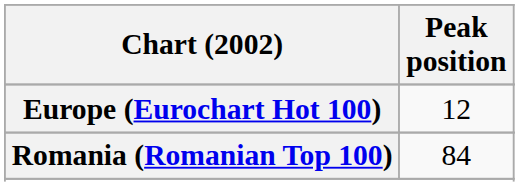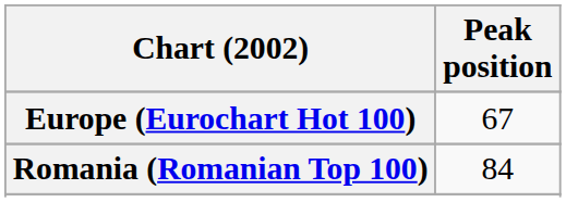Europe (Eurochart Hot 100) | Peak position: 12 -> 67
